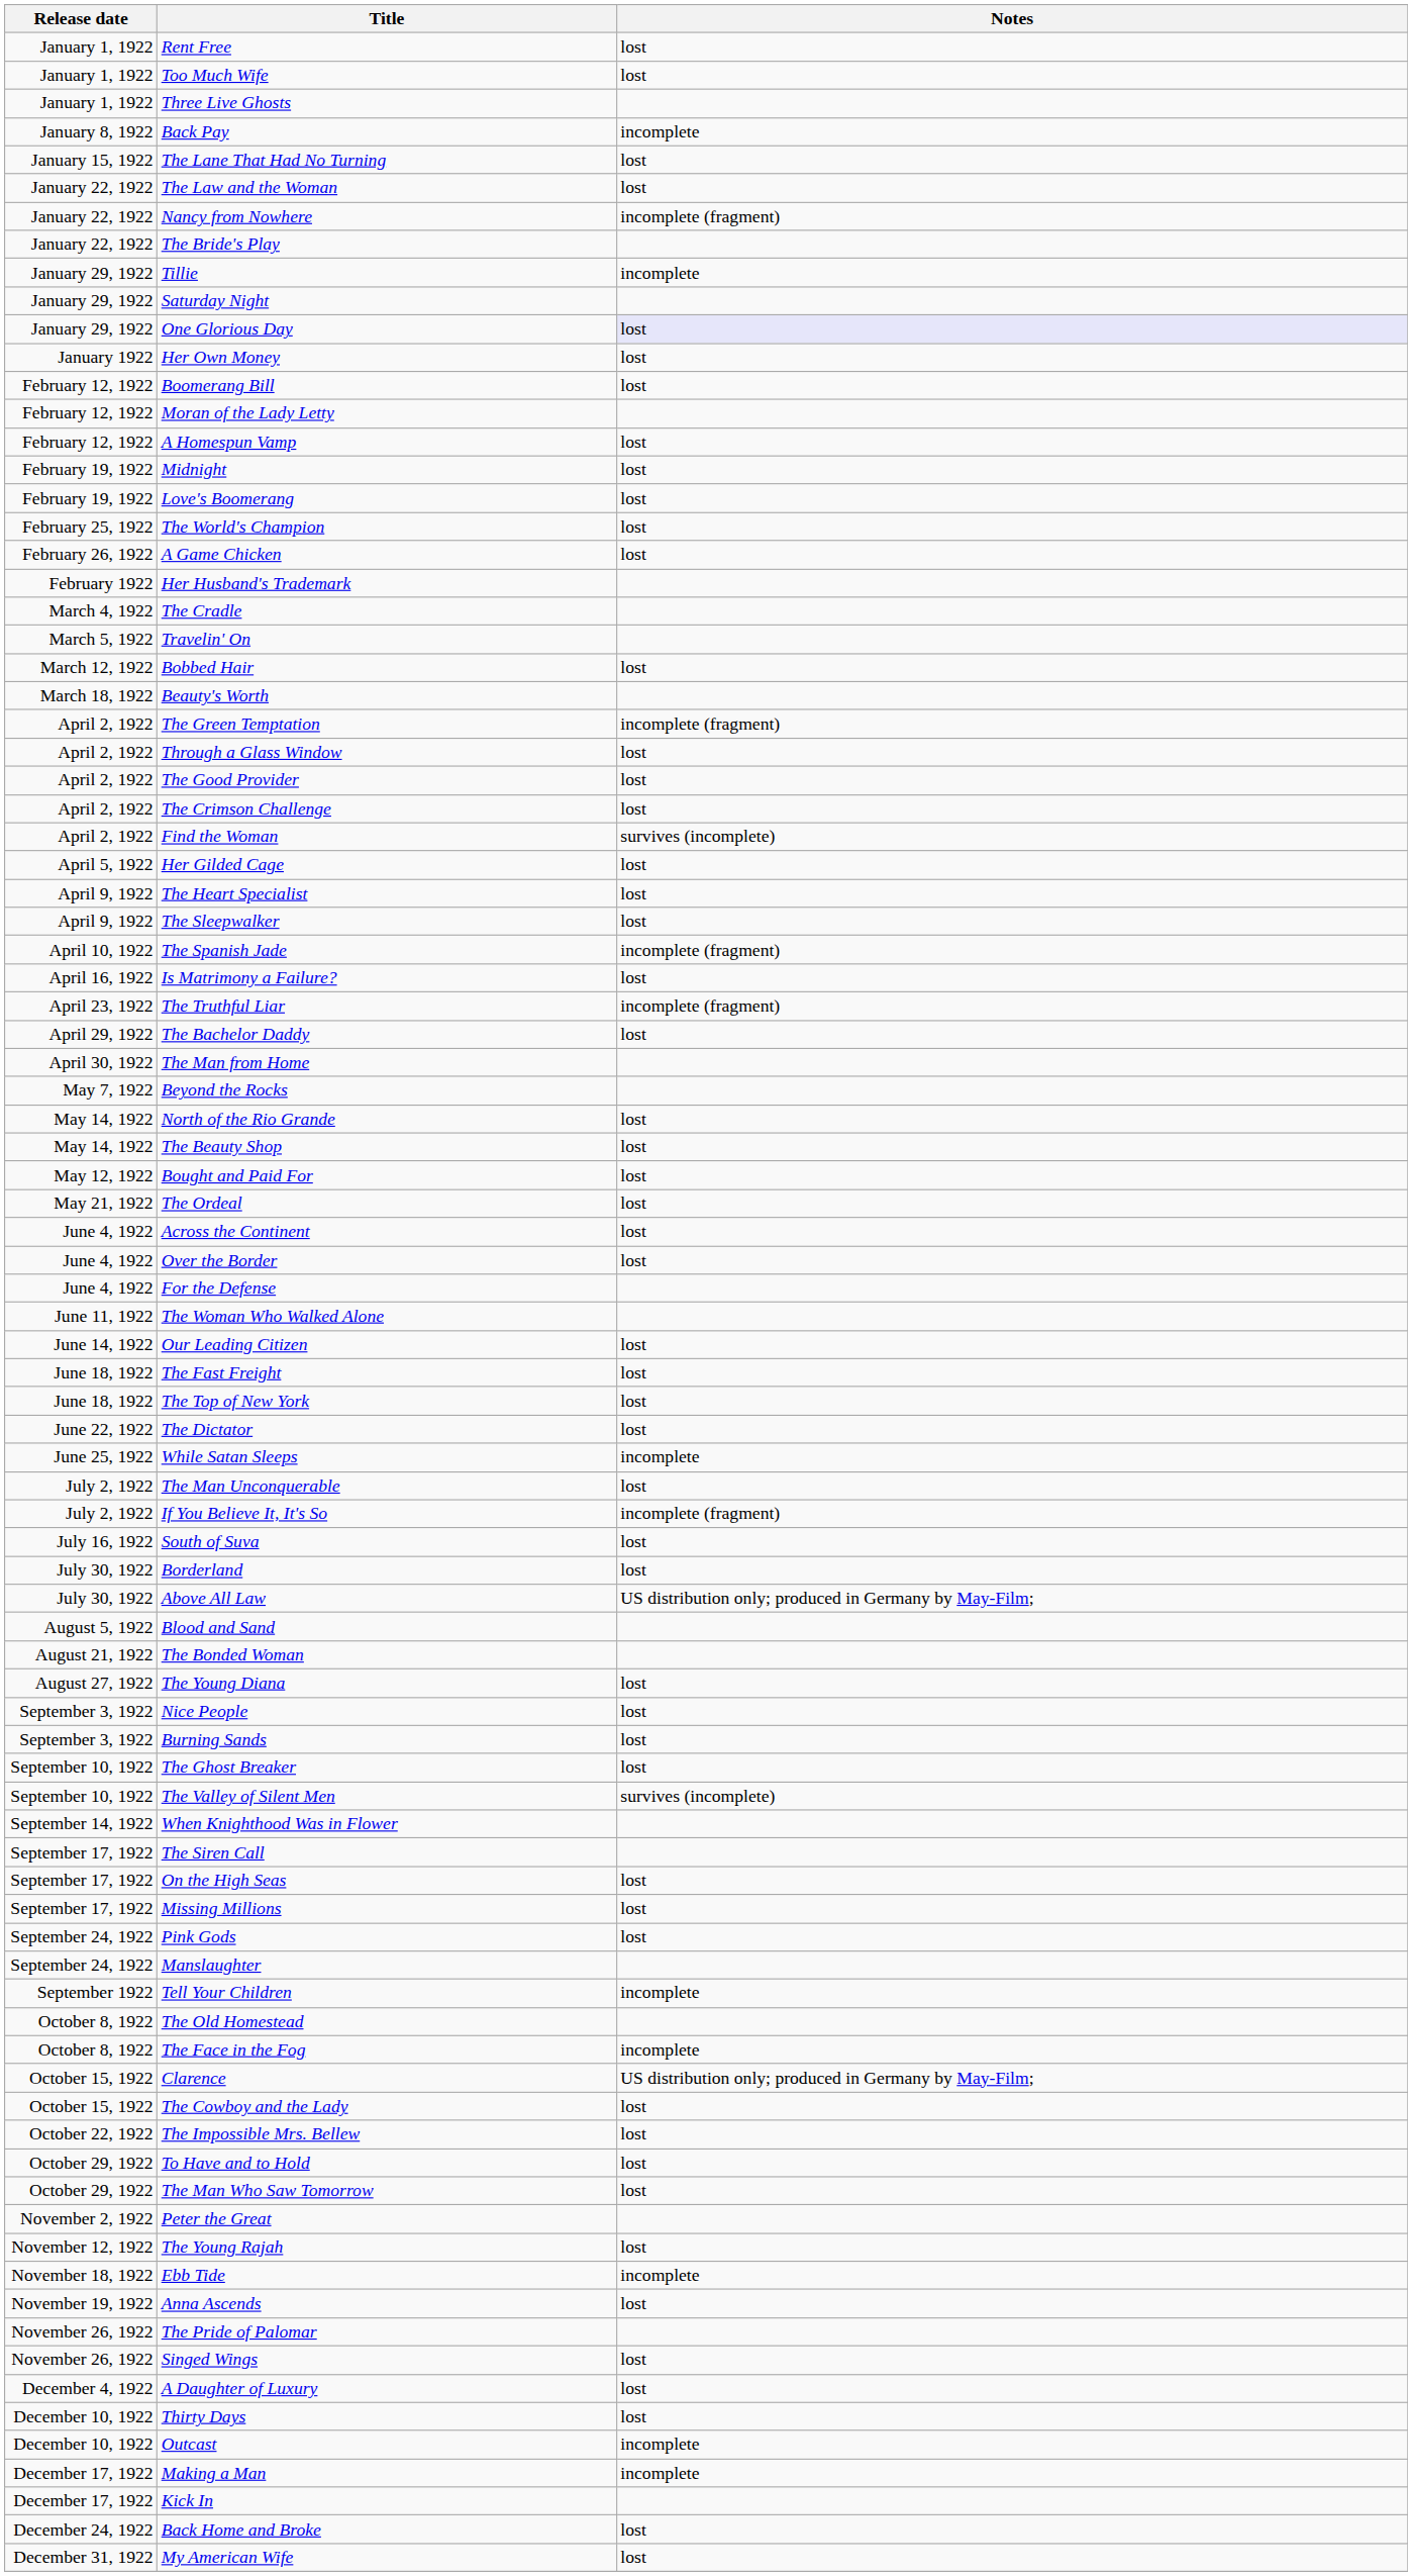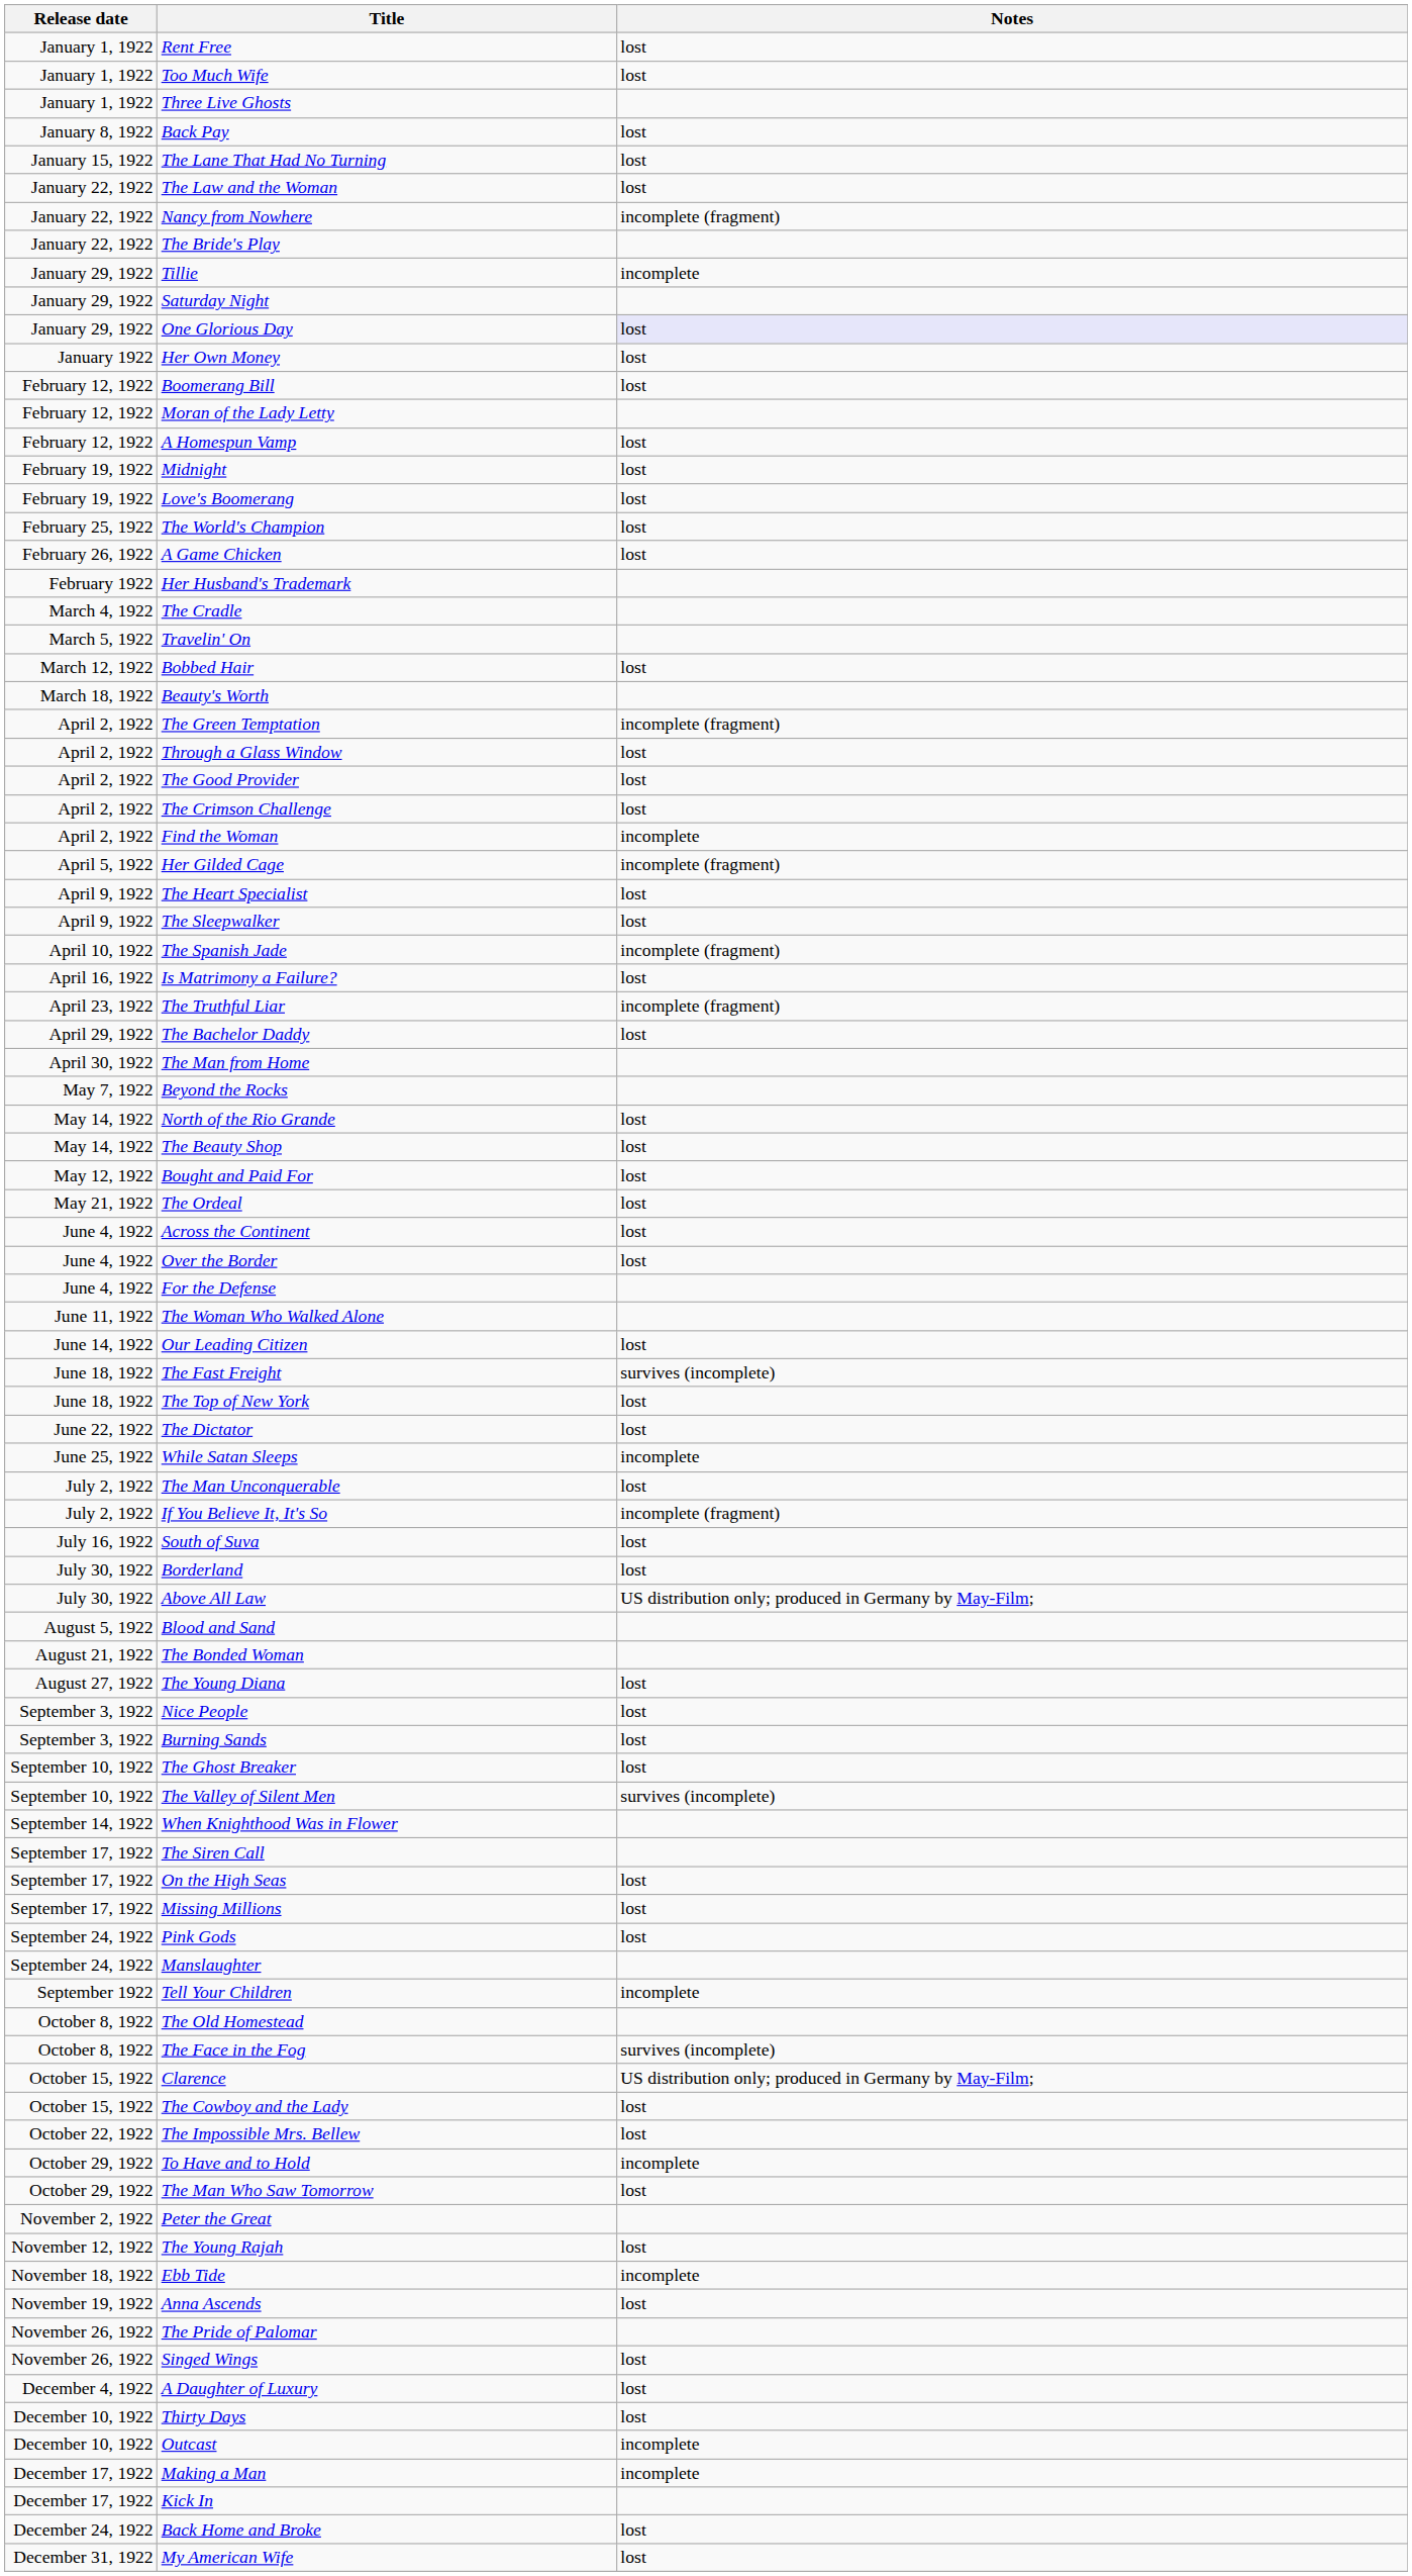Back Pay | Notes: incomplete -> lost
Find the Woman | Notes: survives (incomplete) -> incomplete
Her Gilded Cage | Notes: lost -> incomplete (fragment)
The Fast Freight | Notes: lost -> survives (incomplete)
The Face in the Fog | Notes: incomplete -> survives (incomplete)
To Have and to Hold | Notes: lost -> incomplete
